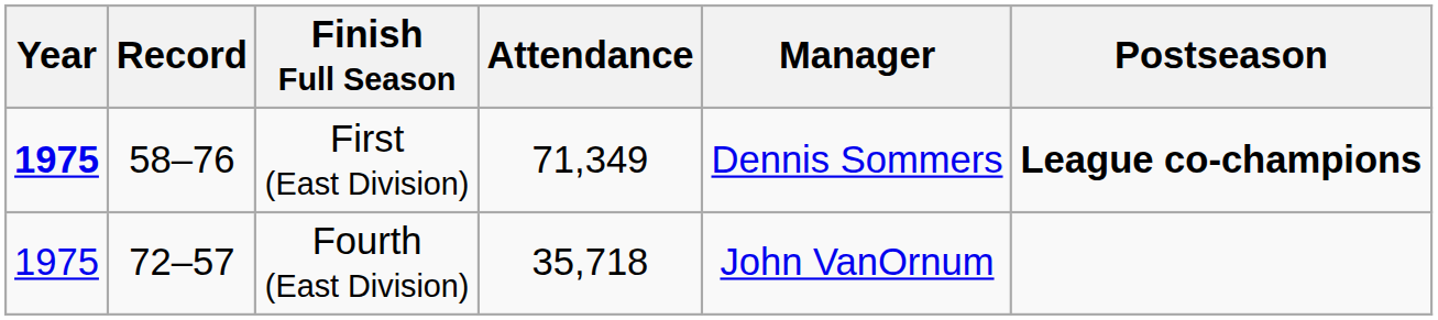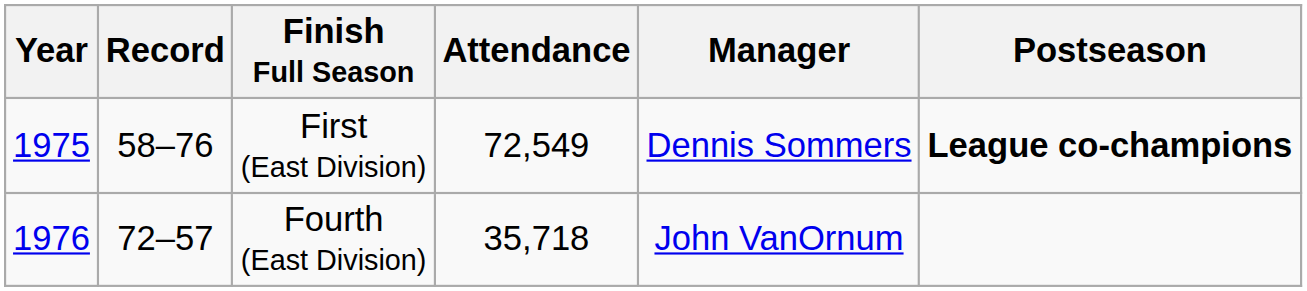First (East Division) | Year: bold -> normal
First (East Division) | Attendance: 71,349 -> 72,549
Fourth (East Division) | Year: 1975 -> 1976
